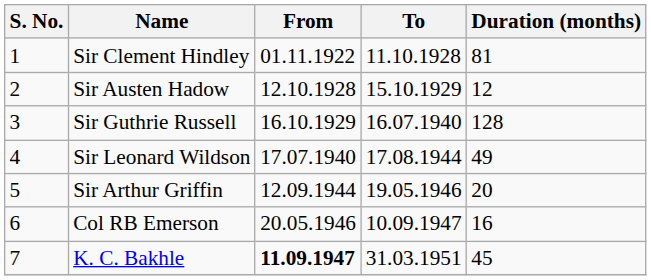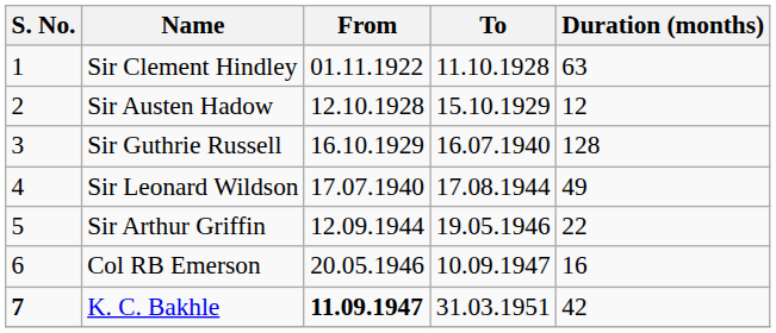Sir Clement Hindley | Duration (months): 81 -> 63
Sir Arthur Griffin | Duration (months): 20 -> 22
K. C. Bakhle | S. No.: normal -> bold
K. C. Bakhle | Duration (months): 45 -> 42
